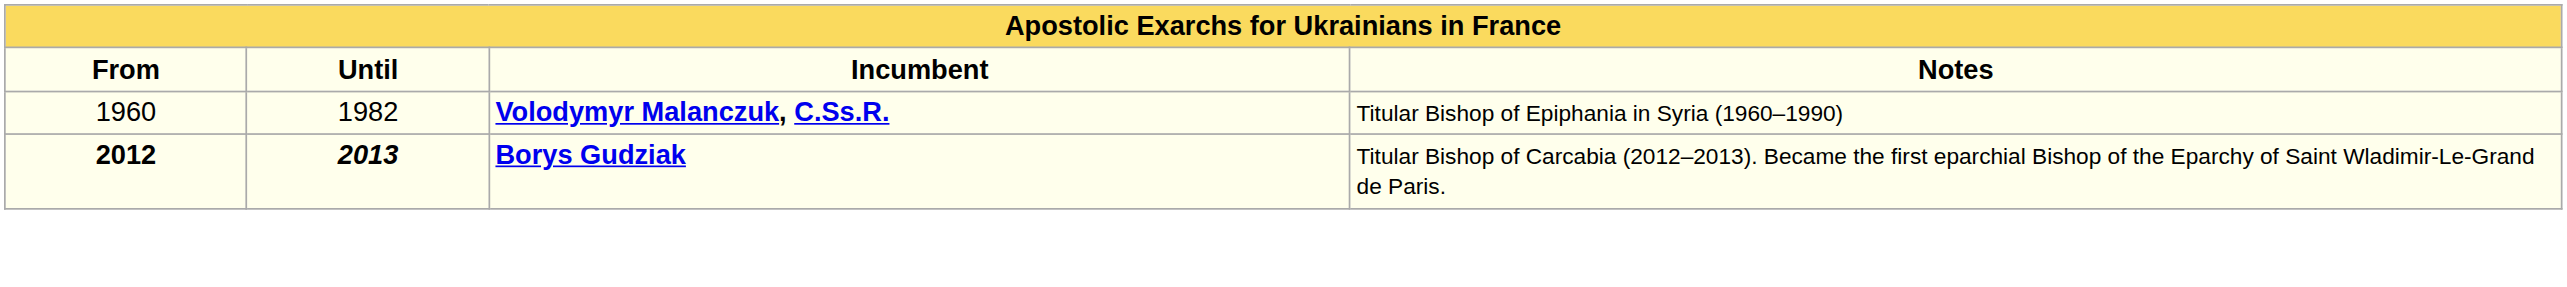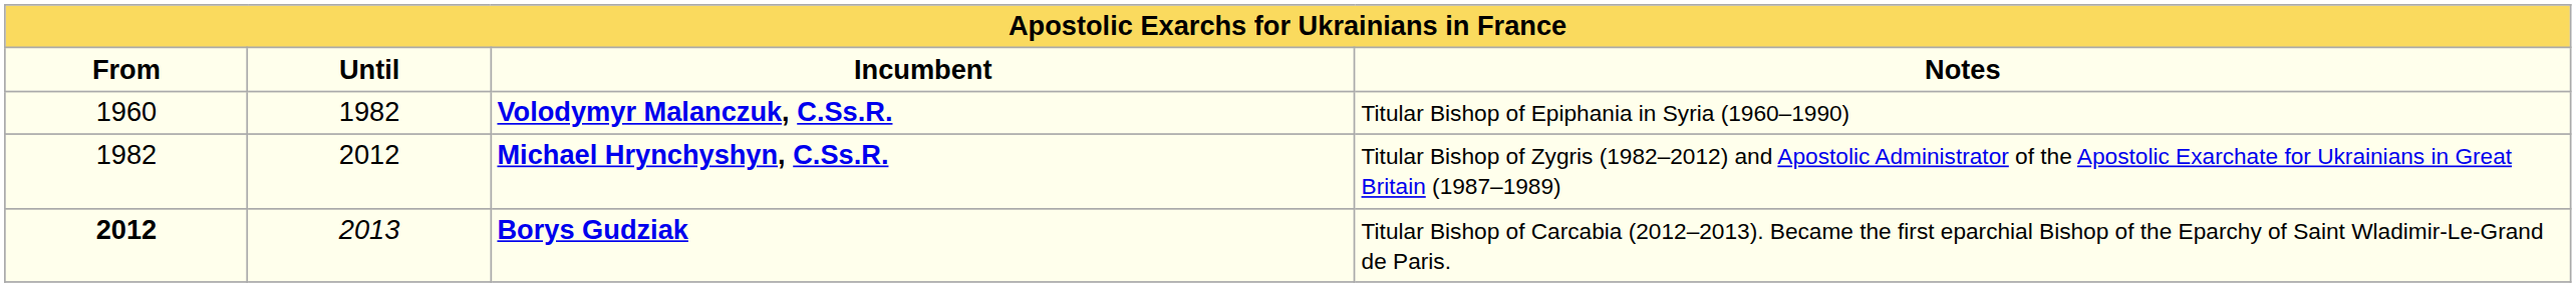+ row: 1982 | 2012 | Michael Hrynchyshyn, C.Ss.R. | Titular Bishop of Zygris (1982–2012) and Apostolic Administrator of the Apostolic Exarchate for Ukrainians in Great Britain (1987–1989)
Borys Gudziak | Until: bold -> normal
